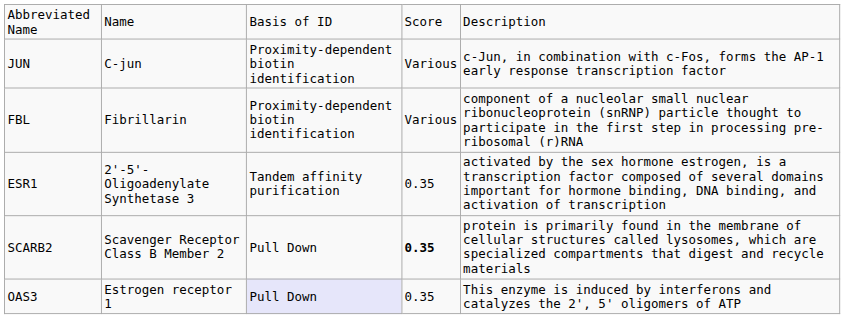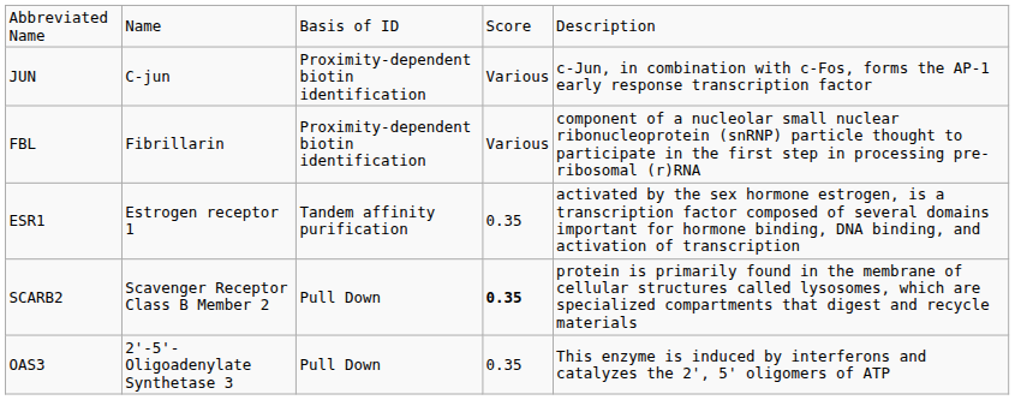ESR1 | column 2: 2'-5'-Oligoadenylate Synthetase 3 -> Estrogen receptor 1
OAS3 | column 2: Estrogen receptor 1 -> 2'-5'-Oligoadenylate Synthetase 3
OAS3 | column 3: lavender background -> no background
